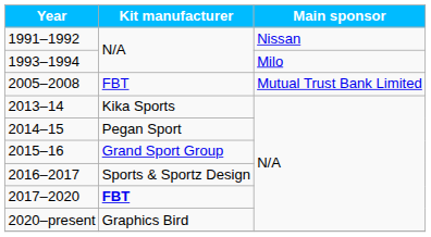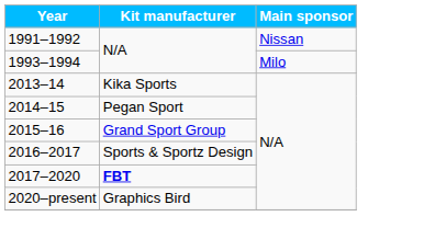- row: 2005–2008 | FBT | Mutual Trust Bank Limited
